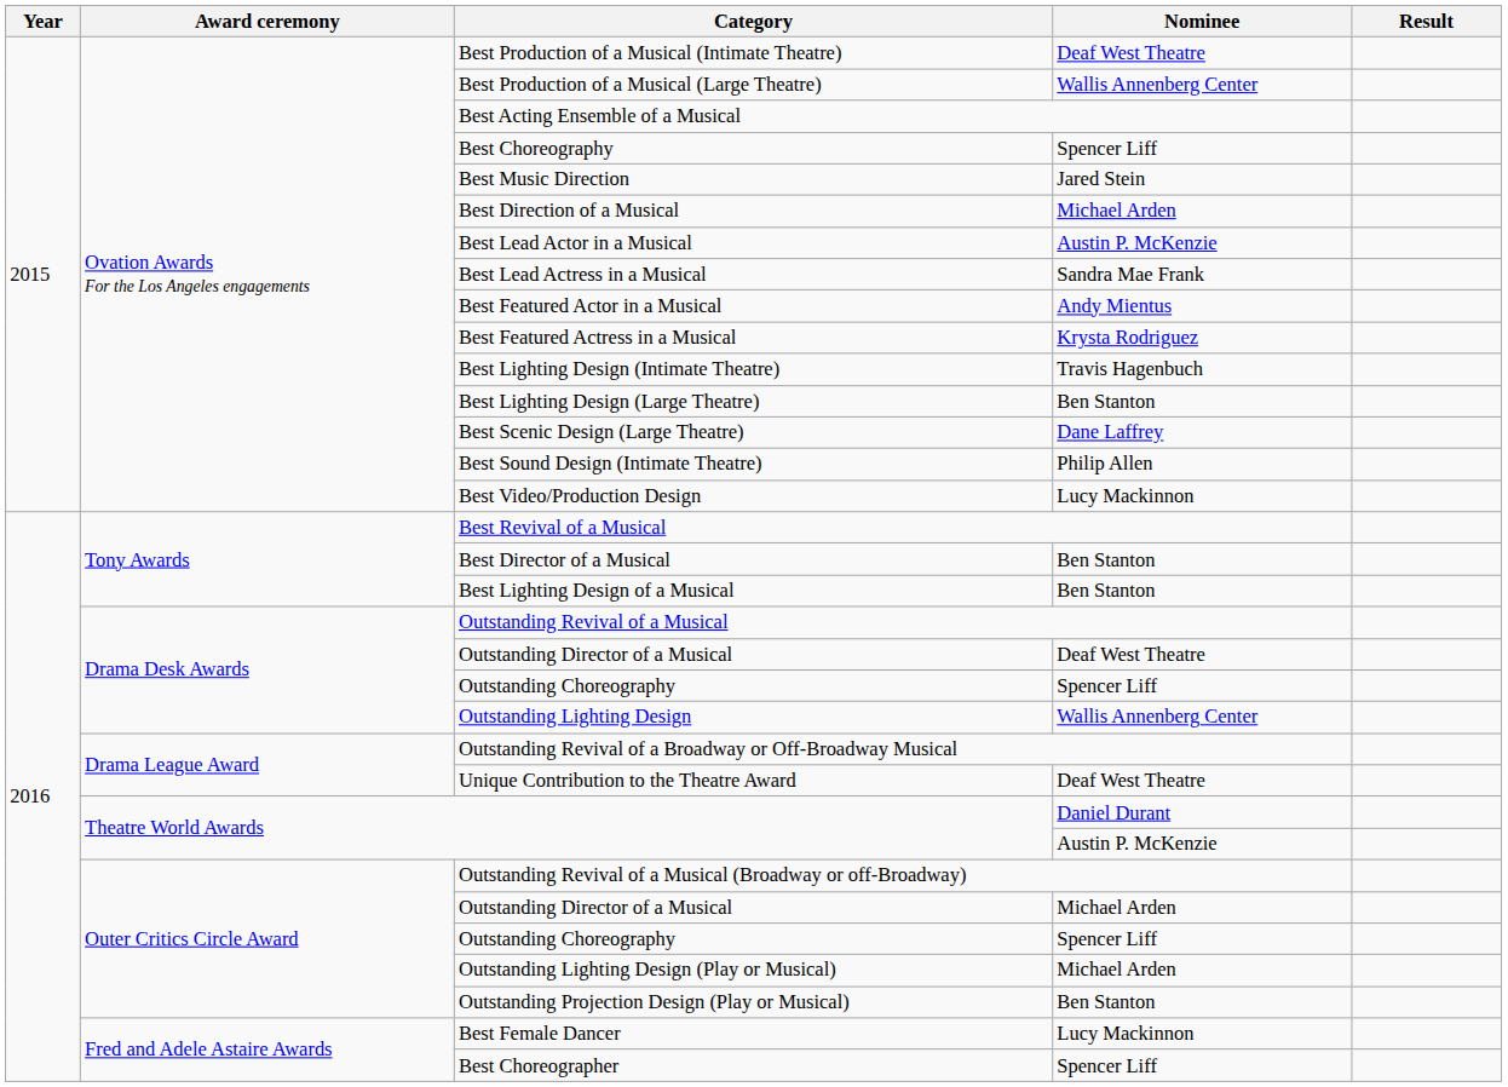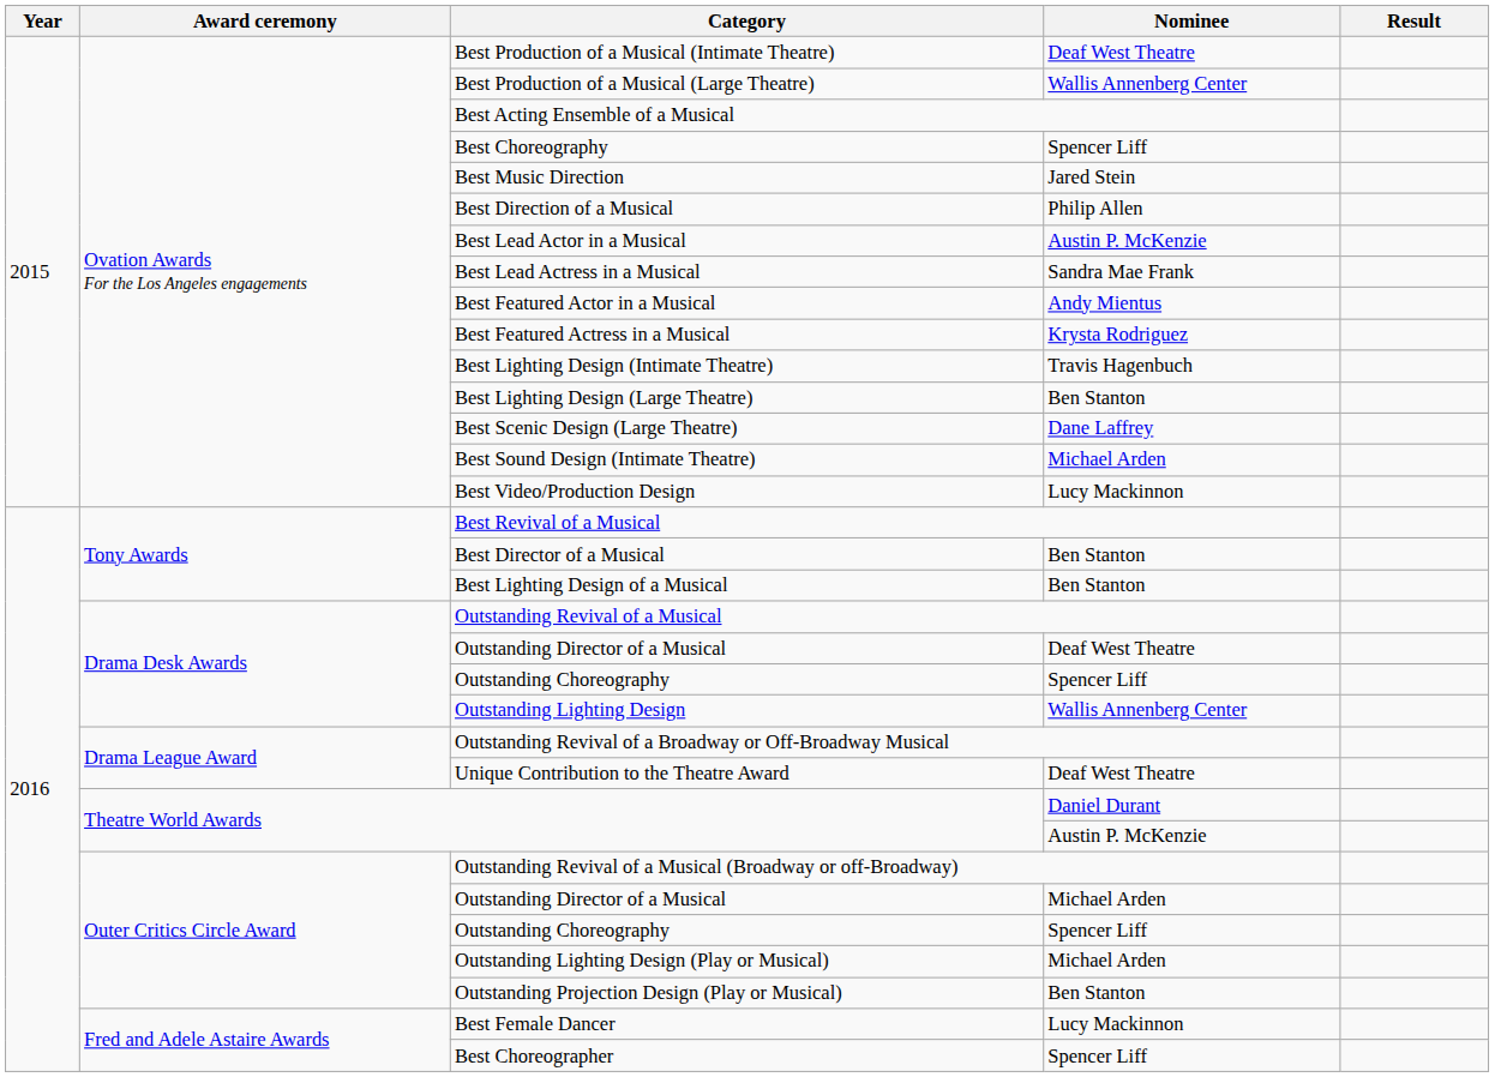Best Direction of a Musical | Nominee: Michael Arden -> Philip Allen
Best Sound Design (Intimate Theatre) | Nominee: Philip Allen -> Michael Arden
